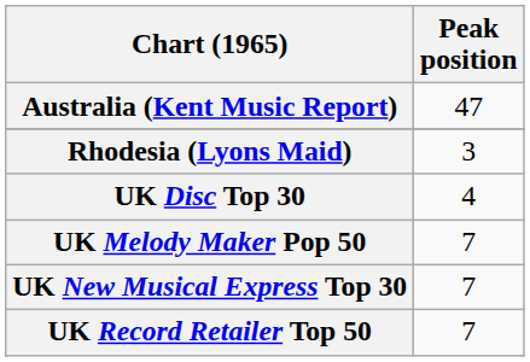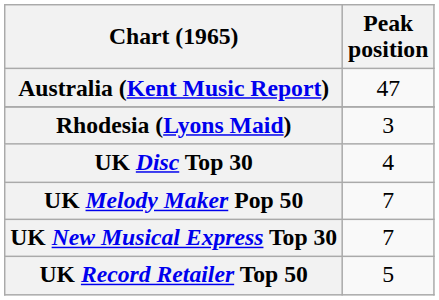UK Record Retailer Top 50 | Peak position: 7 -> 5
